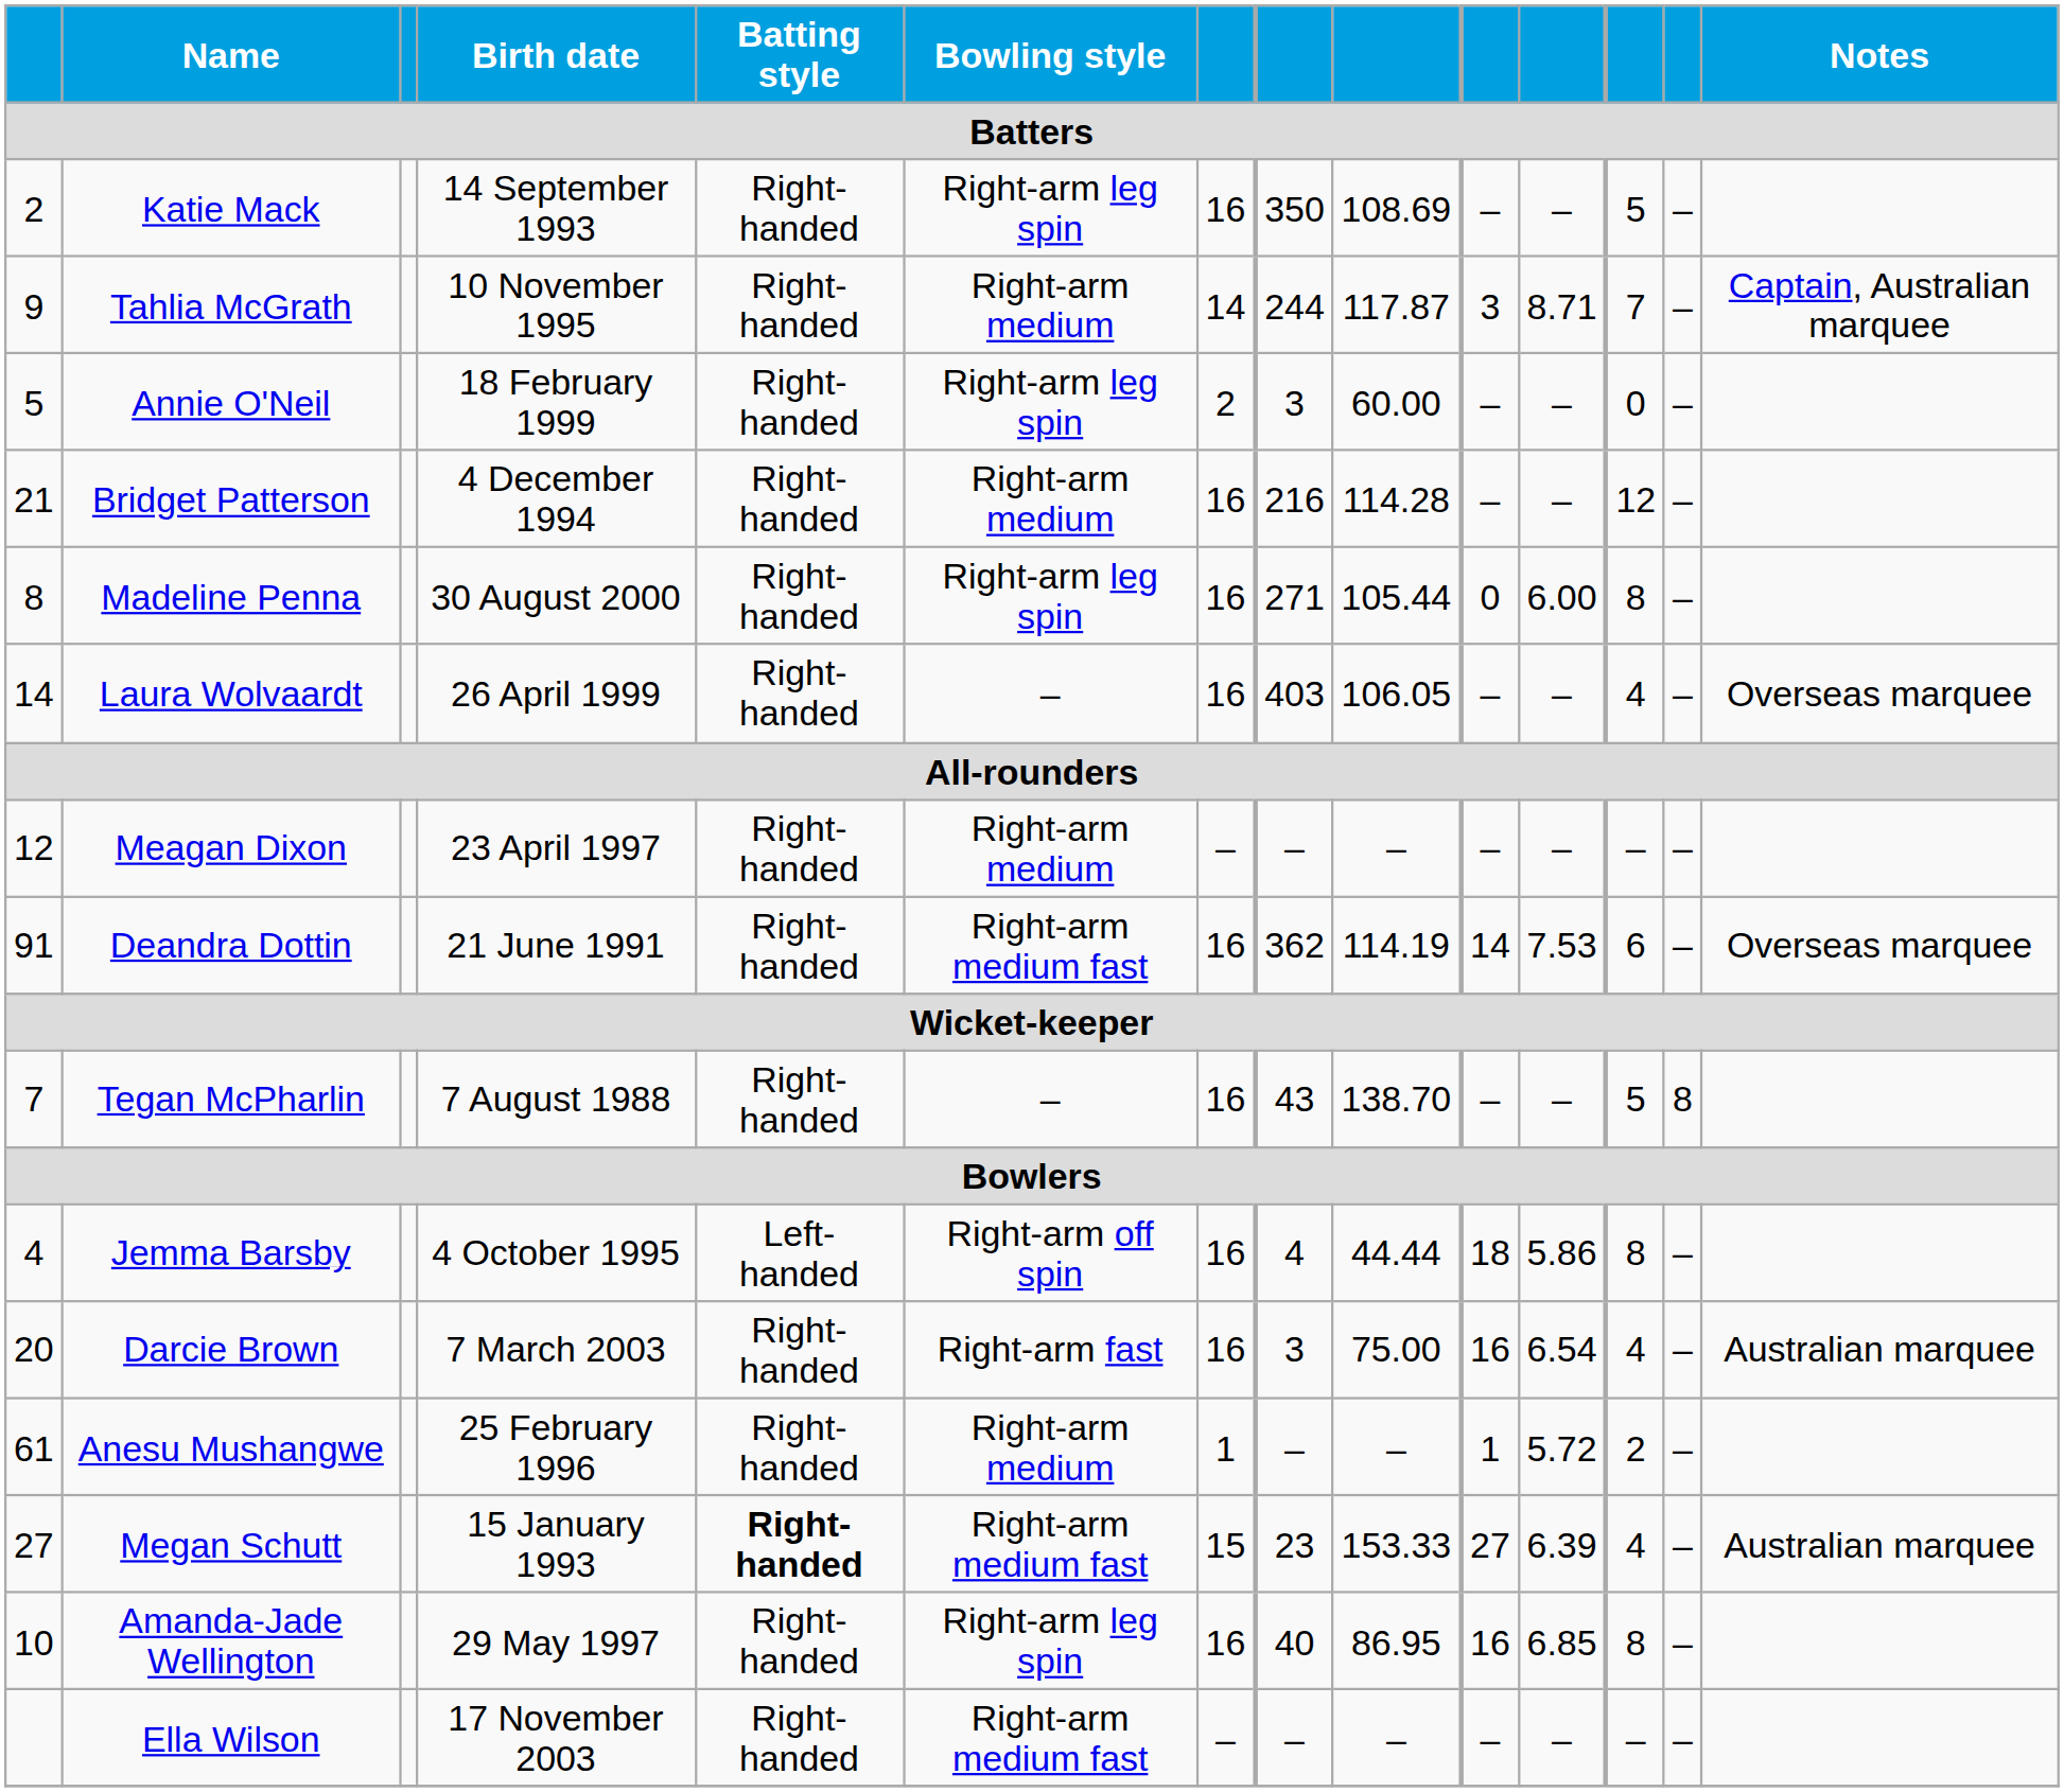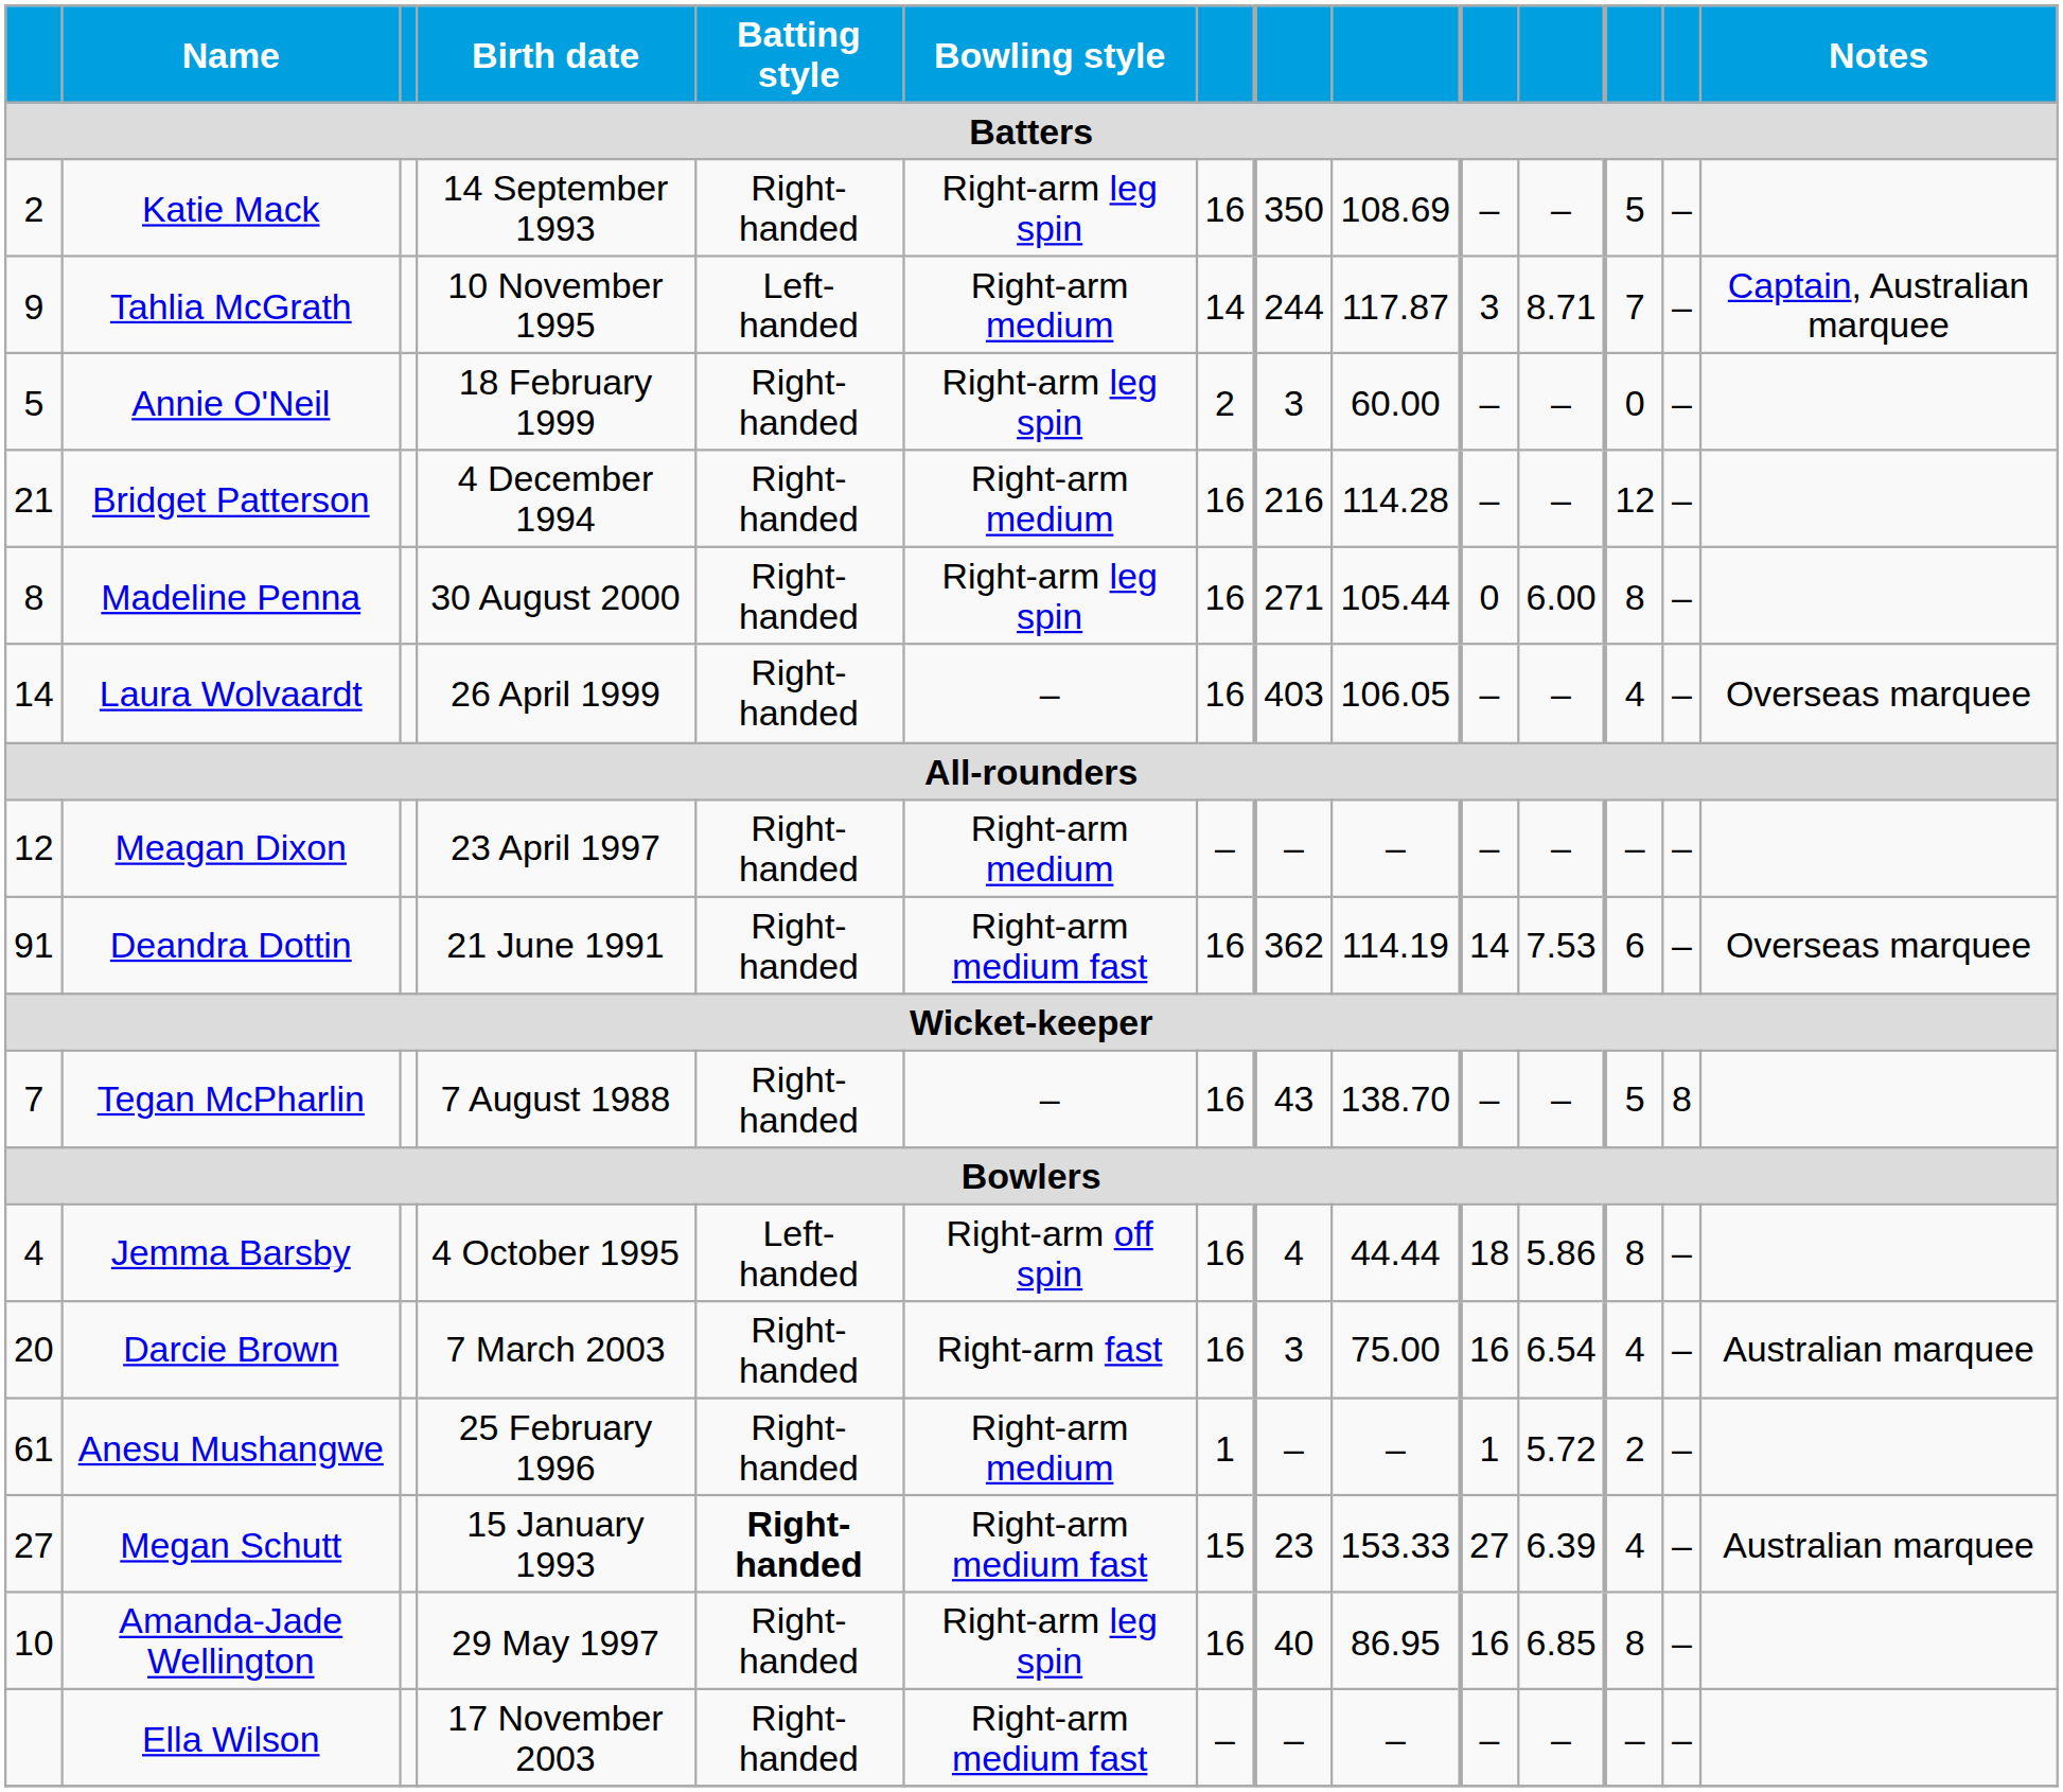Tahlia McGrath | Batting style: Right-handed -> Left-handed
